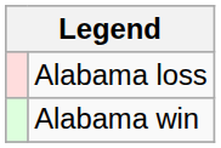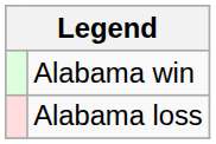rows swapped: Alabama win <-> Alabama loss
